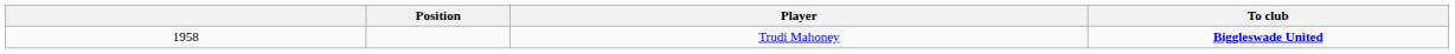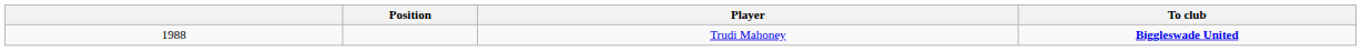Trudi Mahoney | column 1: 1958 -> 1988
